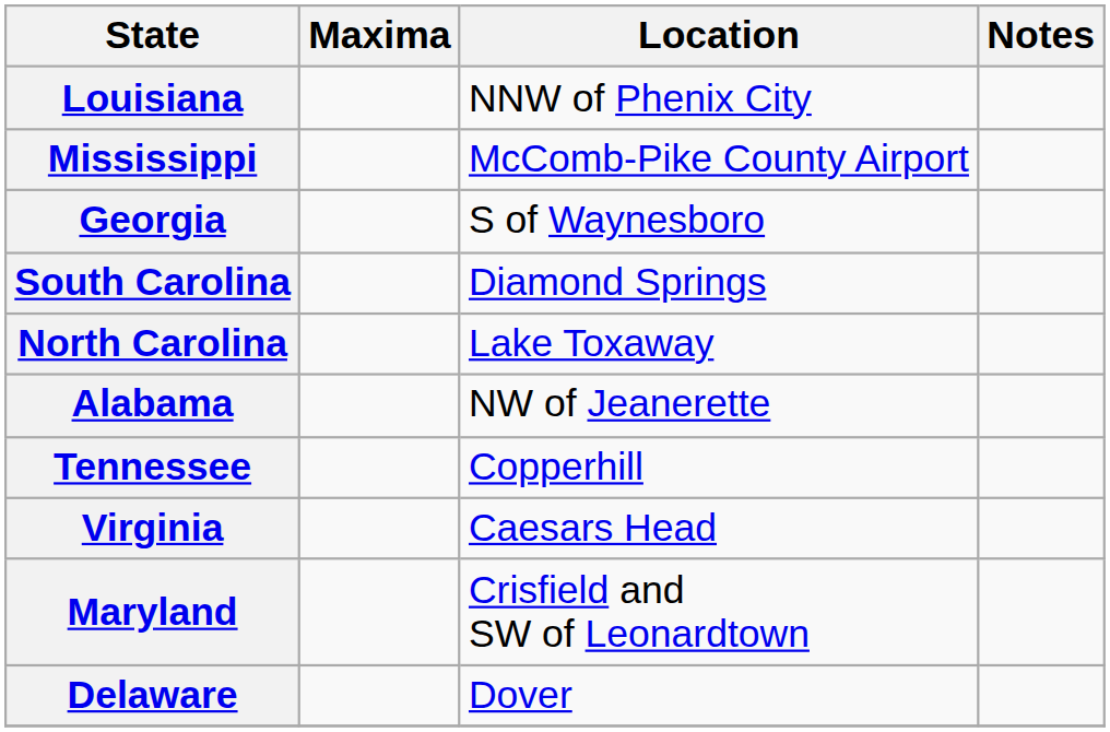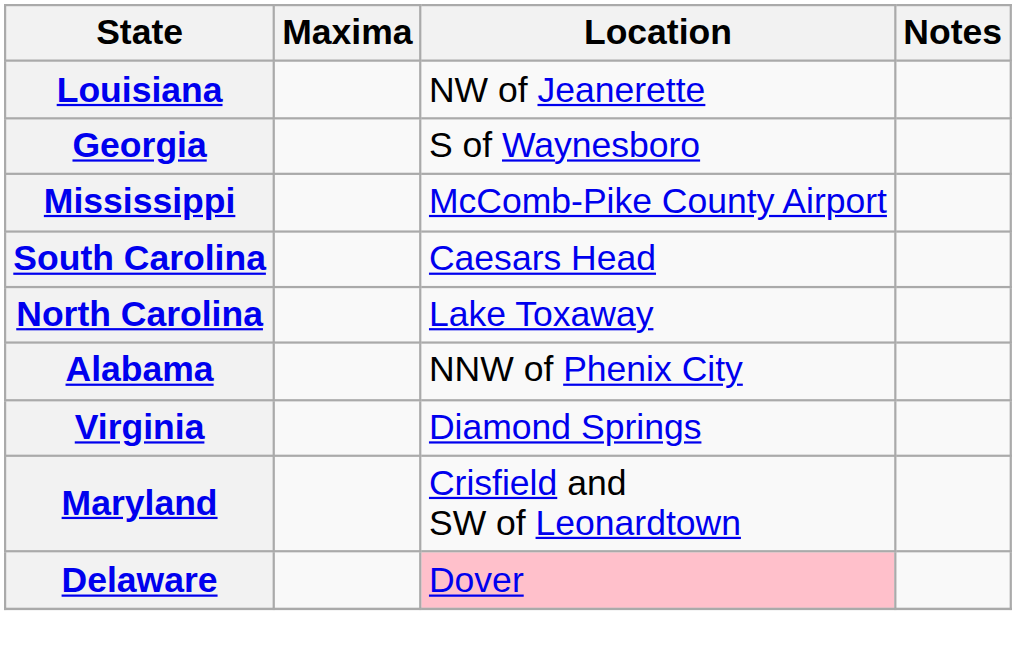Louisiana | Location: NNW of Phenix City -> NW of Jeanerette
rows swapped: Georgia <-> Mississippi
South Carolina | Location: Diamond Springs -> Caesars Head
Alabama | Location: NW of Jeanerette -> NNW of Phenix City
- row: Tennessee | Copperhill
Virginia | Location: Caesars Head -> Diamond Springs
Delaware | Location: no background -> pink background
